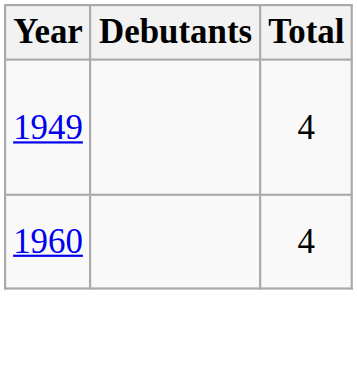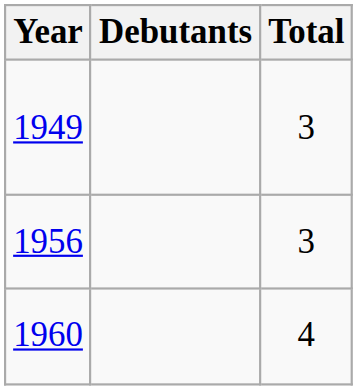1949 | Total: 4 -> 3
+ row: 1956 | 3
